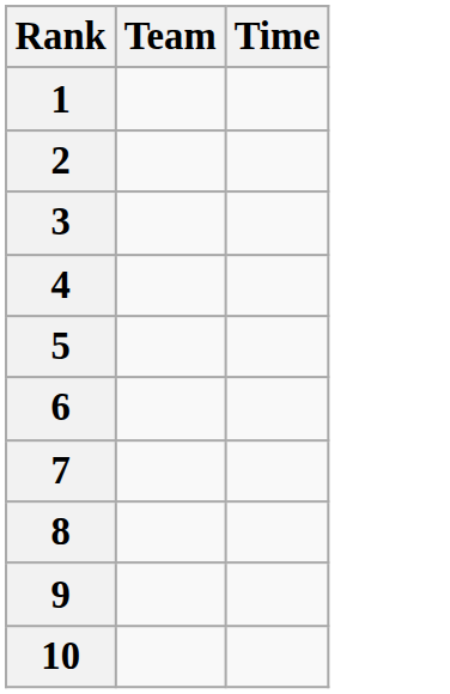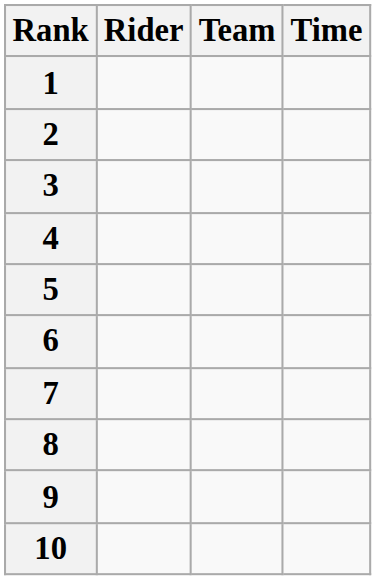+ column: Rider
